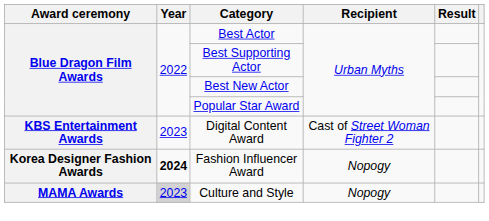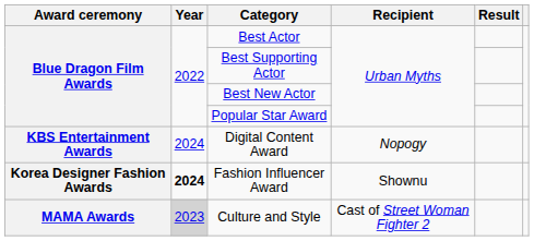Digital Content Award | Year: 2023 -> 2024
Digital Content Award | Recipient: Cast of Street Woman Fighter 2 -> Nopogy
Fashion Influencer Award | Recipient: Nopogy -> Shownu
Culture and Style | Recipient: Nopogy -> Cast of Street Woman Fighter 2
